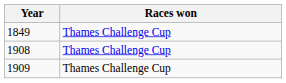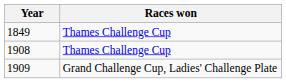1909 | Races won: Thames Challenge Cup -> Grand Challenge Cup, Ladies' Challenge Plate
